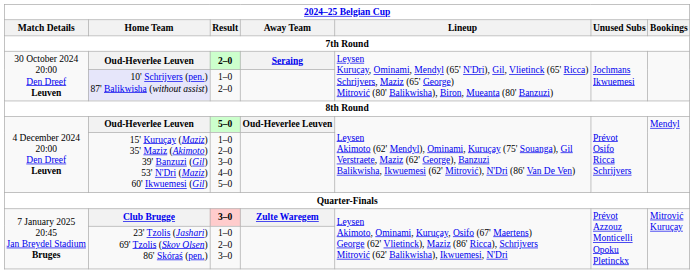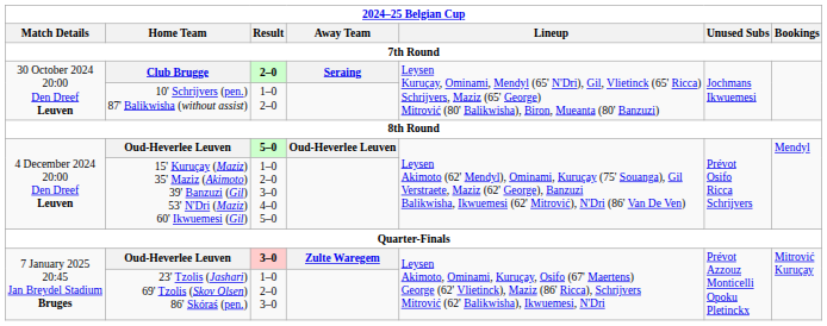2–0 | Home Team: Oud-Heverlee Leuven -> Club Brugge
1–0 2–0 | Home Team: lavender background -> no background
3–0 | Home Team: Club Brugge -> Oud-Heverlee Leuven
